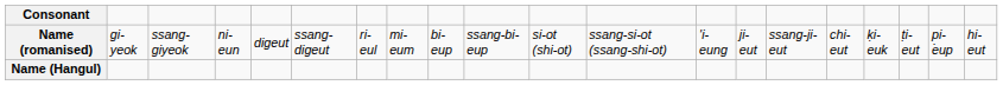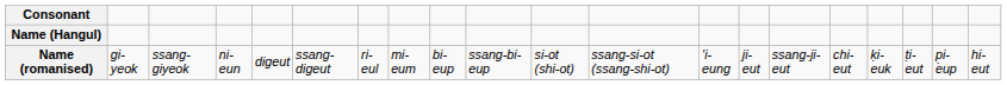rows swapped: Name (Hangul) <-> Name (romanised)
